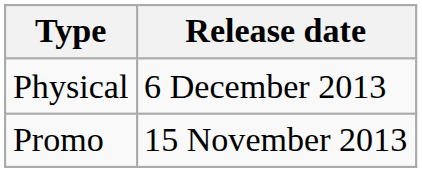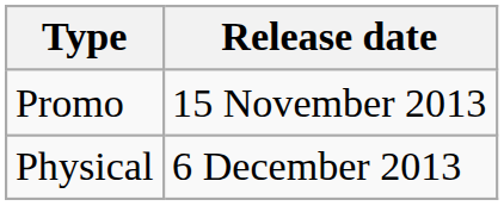rows swapped: Promo <-> Physical
